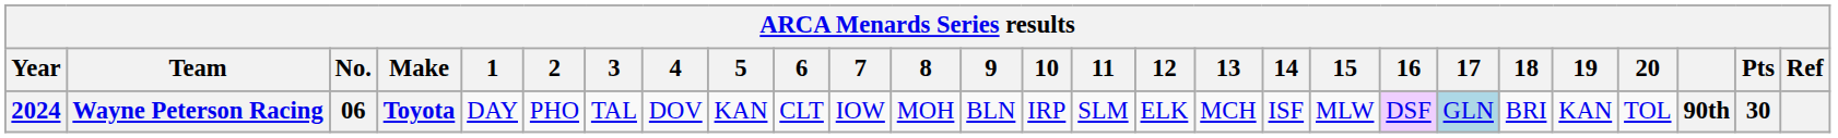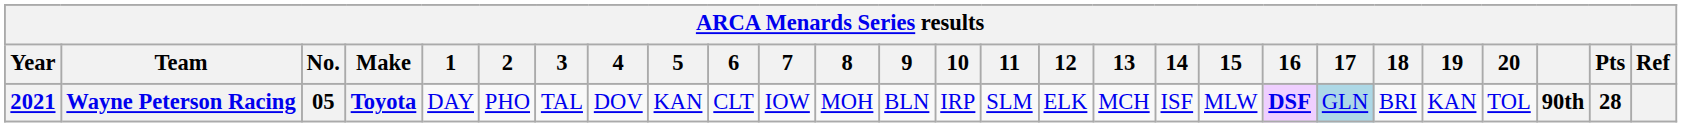Wayne Peterson Racing | Year: 2024 -> 2021
Wayne Peterson Racing | No.: 06 -> 05
Wayne Peterson Racing | 16: normal -> bold
Wayne Peterson Racing | Pts: 30 -> 28
